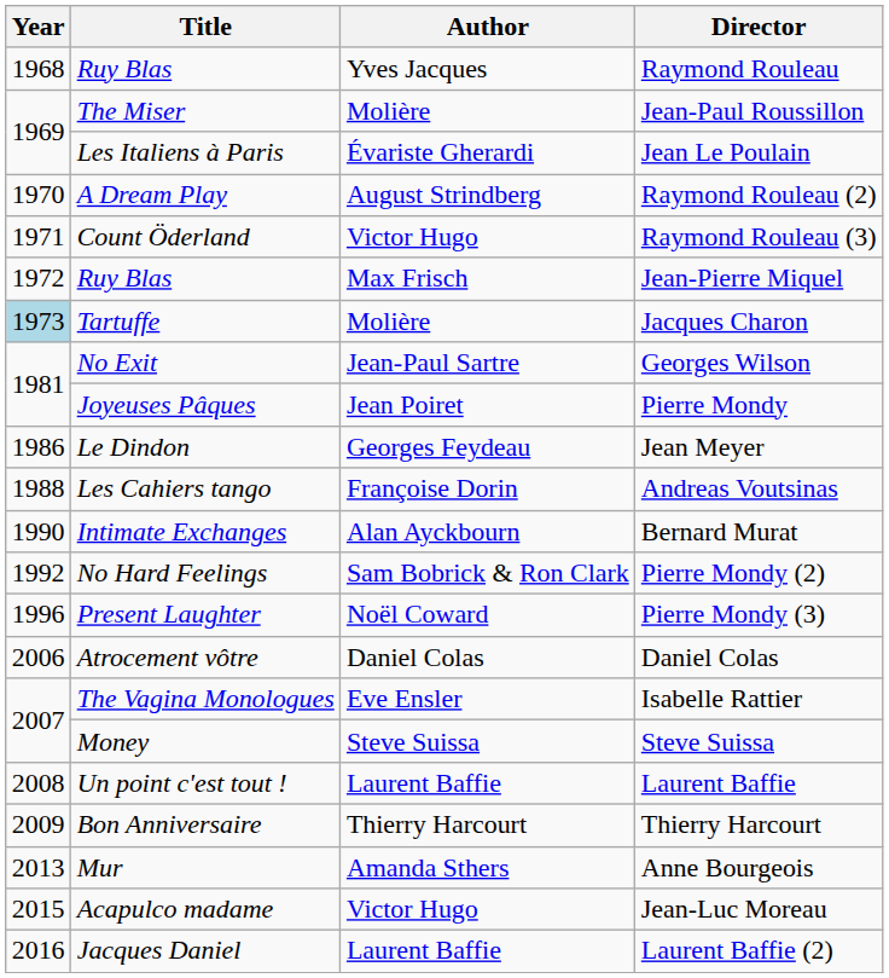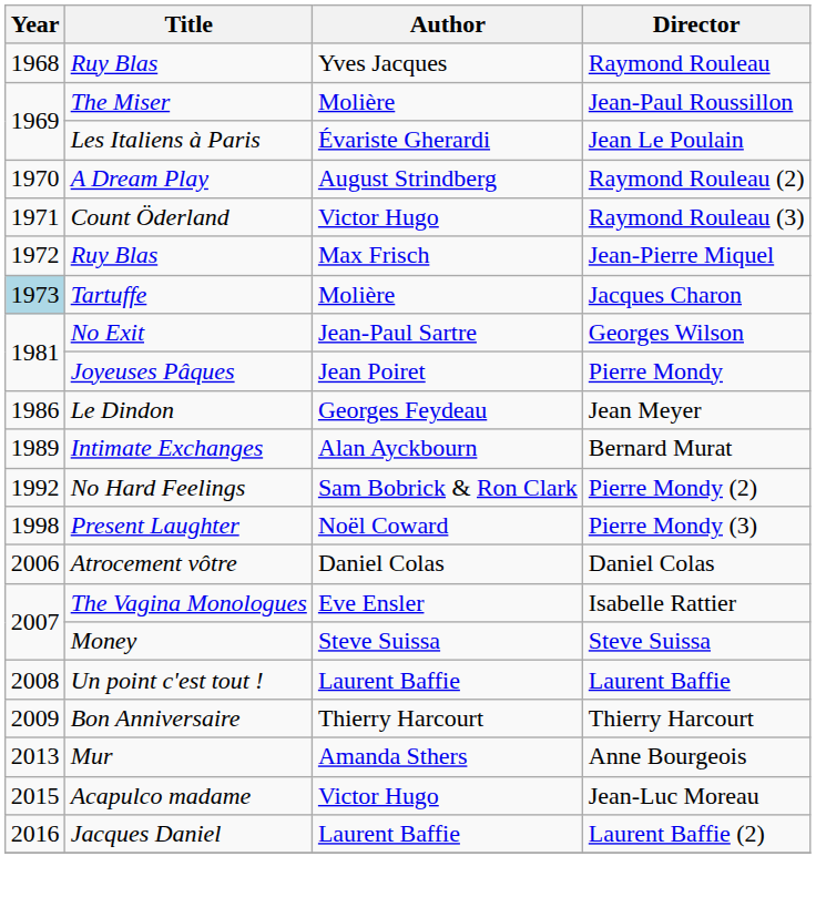- row: 1988 | Les Cahiers tango | Françoise Dorin | Andreas Voutsinas
Bernard Murat | Year: 1990 -> 1989
Pierre Mondy (3) | Year: 1996 -> 1998
